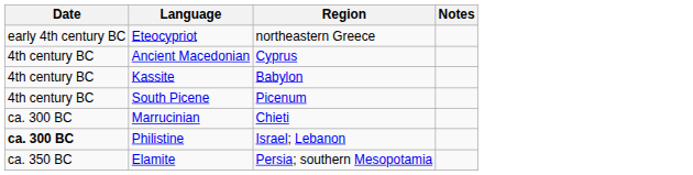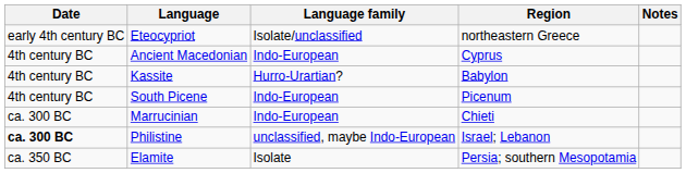+ column: Language family | Isolate/unclassified | Indo-European | Hurro-Urartian? | Indo-European | Indo-European | unclassified, maybe Indo-European | Isolate
